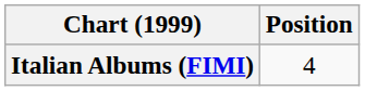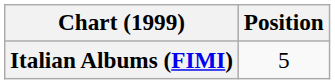Italian Albums (FIMI) | Position: 4 -> 5
